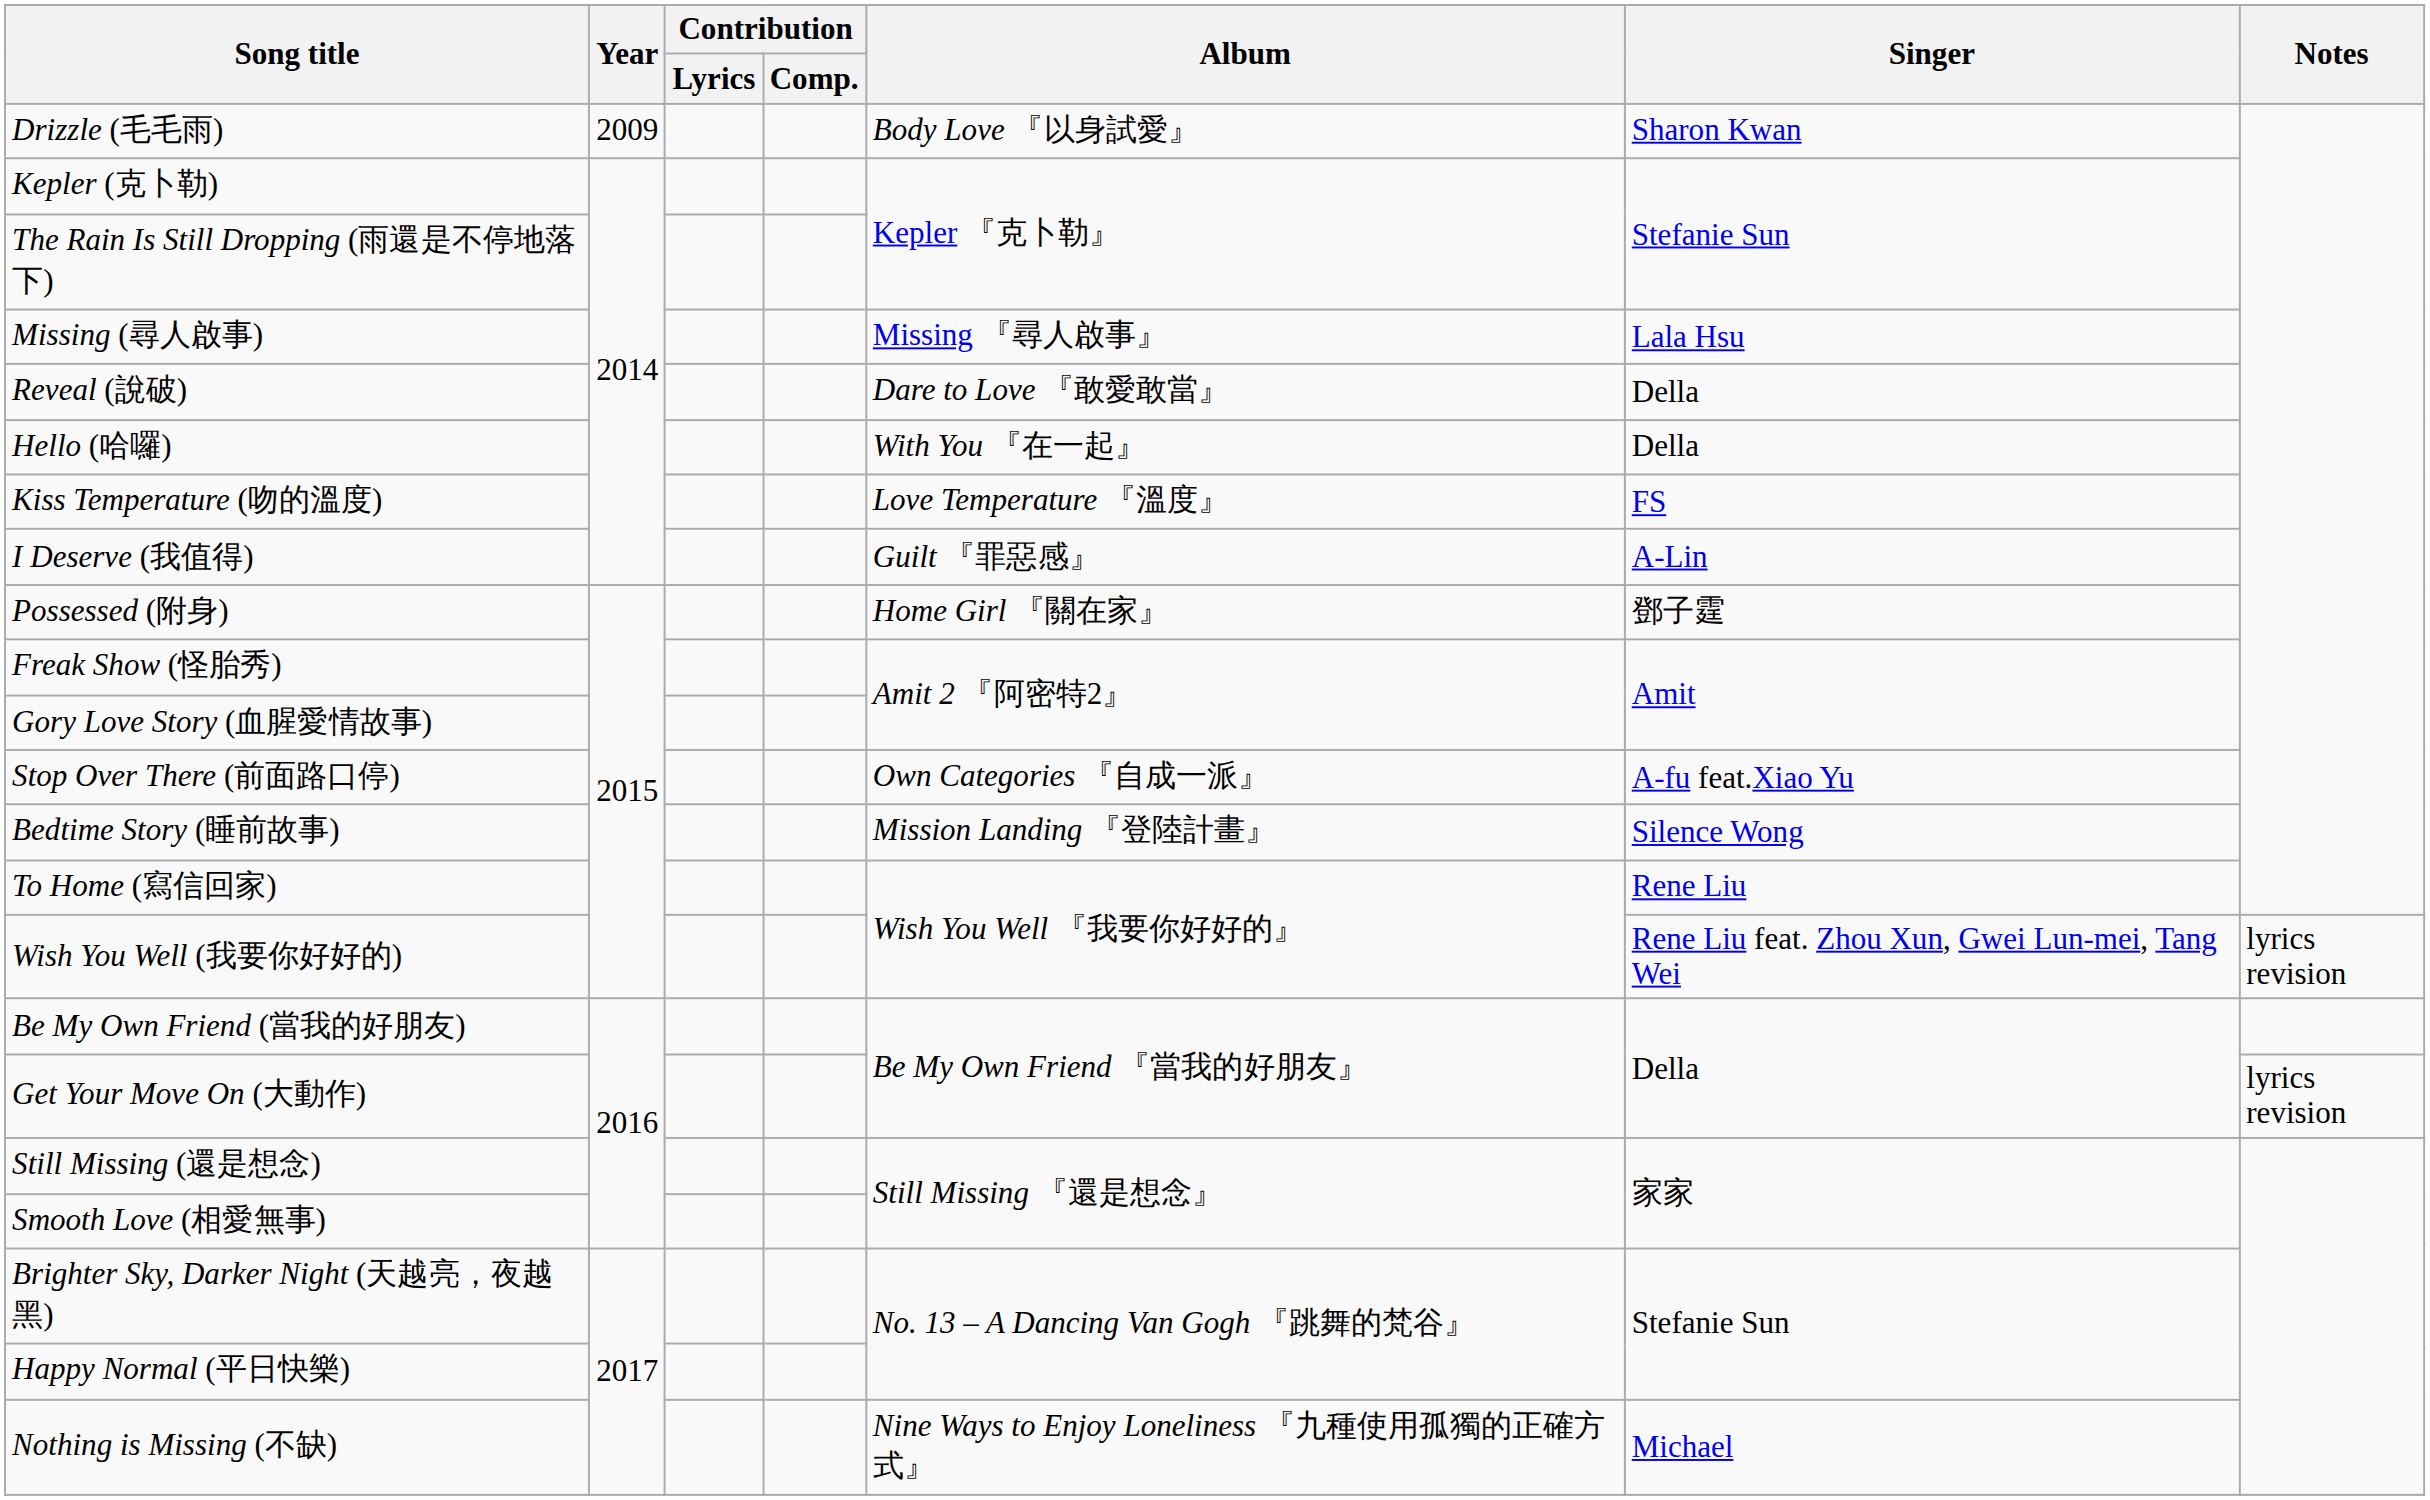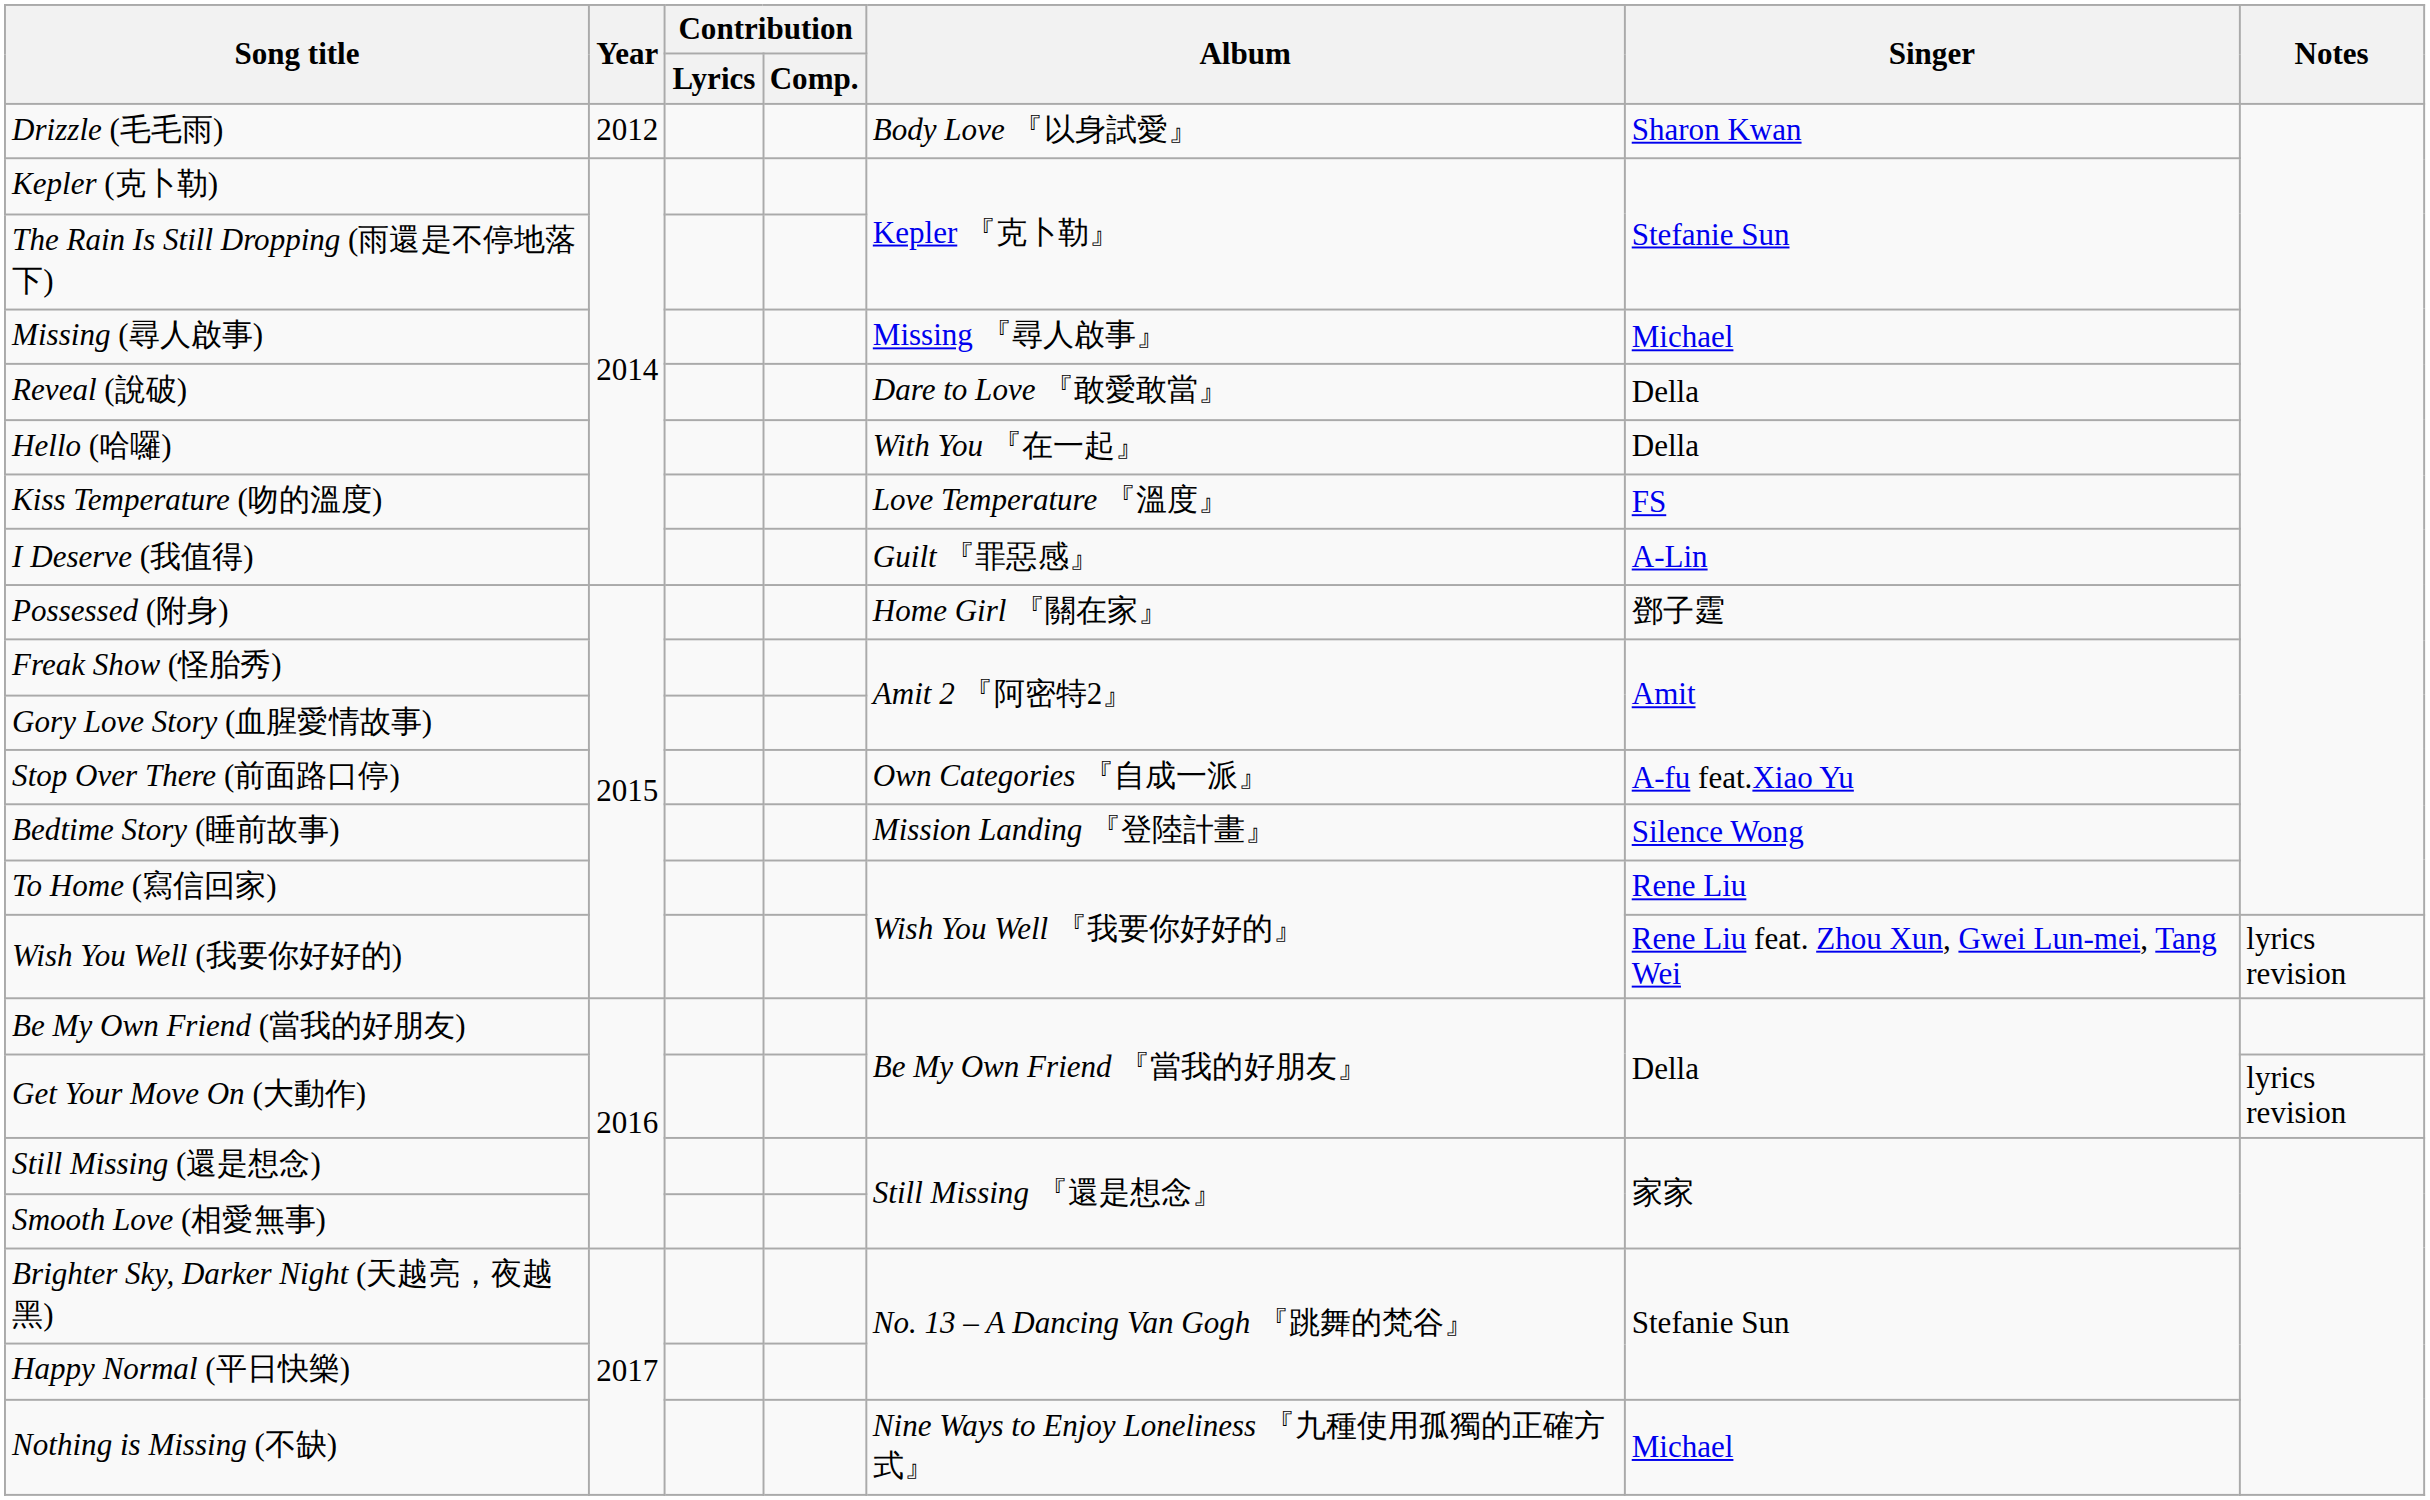Drizzle (毛毛雨) | Year: 2009 -> 2012
Missing (尋人啟事) | Singer: Lala Hsu -> Michael
